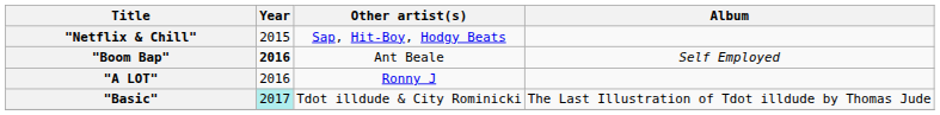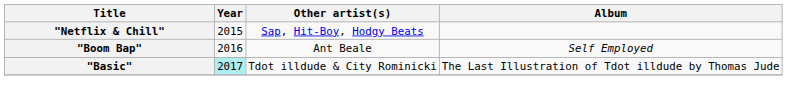"Boom Bap" | Year: bold -> normal
- row: "A LOT" | 2016 | Ronny J
